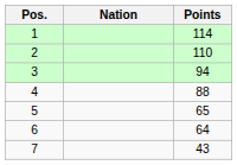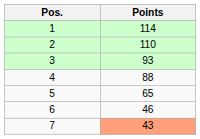- column: Nation
3 | Points: 94 -> 93
6 | Points: 64 -> 46
7 | Points: no background -> lightsalmon background
